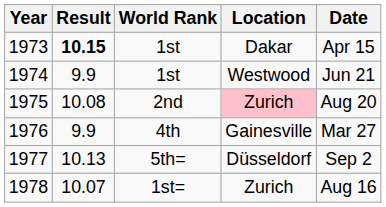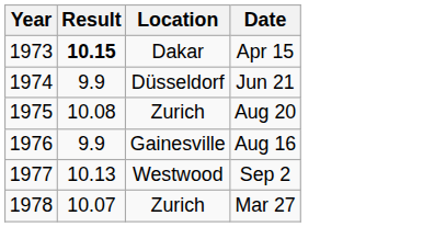- column: World Rank | 1st | 1st | 2nd | 4th | 5th= | 1st=
1974 | Location: Westwood -> Düsseldorf
1975 | Location: pink background -> no background
1976 | Date: Mar 27 -> Aug 16
1977 | Location: Düsseldorf -> Westwood
1978 | Date: Aug 16 -> Mar 27
